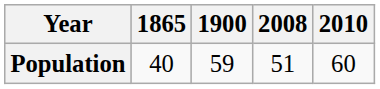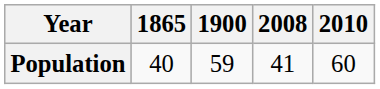Population | 2008: 51 -> 41
